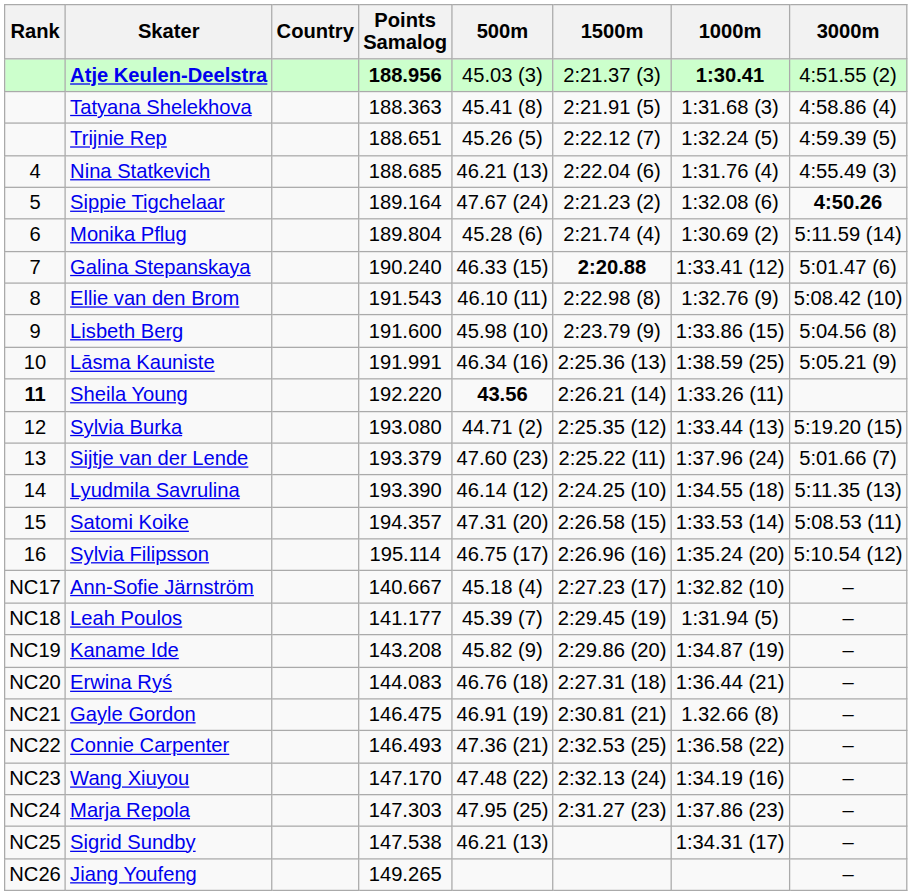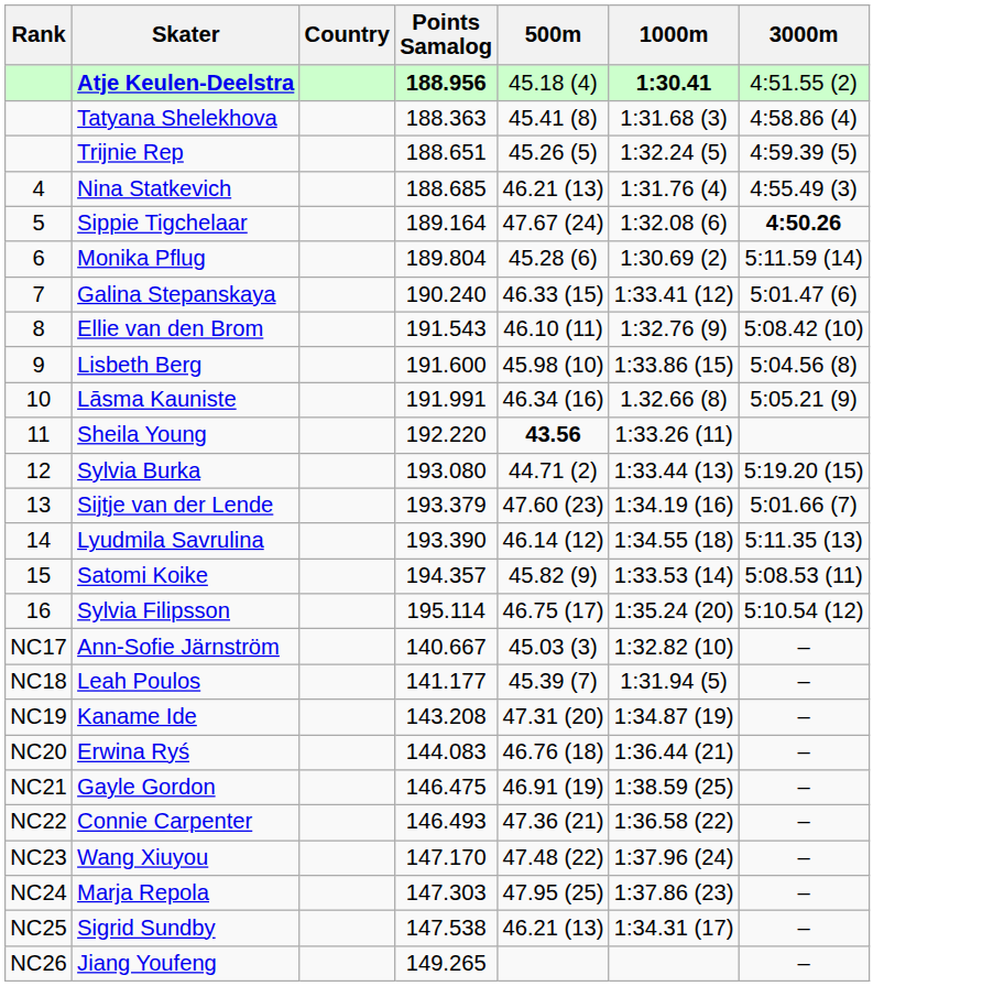- column: 1500m | 2:21.37 (3) | 2:21.91 (5) | 2:22.12 (7) | 2:22.04 (6) | 2:21.23 (2) | 2:21.74 (4) | 2:20.88 | 2:22.98 (8) | 2:23.79 (9) | 2:25.36 (13) | 2:26.21 (14) | 2:25.35 (12) | 2:25.22 (11) | 2:24.25 (10) | 2:26.58 (15) | 2:26.96 (16) | 2:27.23 (17) | 2:29.45 (19) | 2:29.86 (20) | 2:27.31 (18) | 2:30.81 (21) | 2:32.53 (25) | 2:32.13 (24) | 2:31.27 (23)
Atje Keulen-Deelstra | 500m: 45.03 (3) -> 45.18 (4)
Lāsma Kauniste | 1000m: 1:38.59 (25) -> 1.32.66 (8)
Sheila Young | Rank: bold -> normal
Sijtje van der Lende | 1000m: 1:37.96 (24) -> 1:34.19 (16)
Satomi Koike | 500m: 47.31 (20) -> 45.82 (9)
Ann-Sofie Järnström | 500m: 45.18 (4) -> 45.03 (3)
Kaname Ide | 500m: 45.82 (9) -> 47.31 (20)
Gayle Gordon | 1000m: 1.32.66 (8) -> 1:38.59 (25)
Wang Xiuyou | 1000m: 1:34.19 (16) -> 1:37.96 (24)
